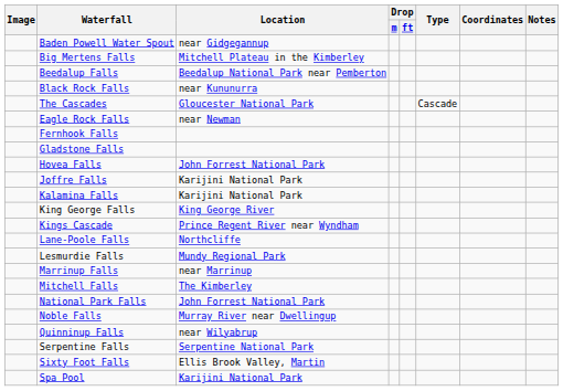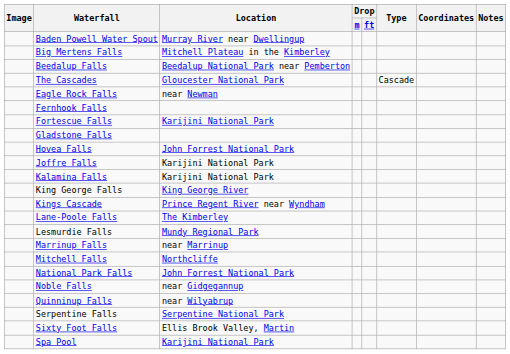Baden Powell Water Spout | Location: near Gidgegannup -> Murray River near Dwellingup
- row: Black Rock Falls | near Kununurra
+ row: Fortescue Falls | Karijini National Park
Lane-Poole Falls | Location: Northcliffe -> The Kimberley
Mitchell Falls | Location: The Kimberley -> Northcliffe
Noble Falls | Location: Murray River near Dwellingup -> near Gidgegannup
